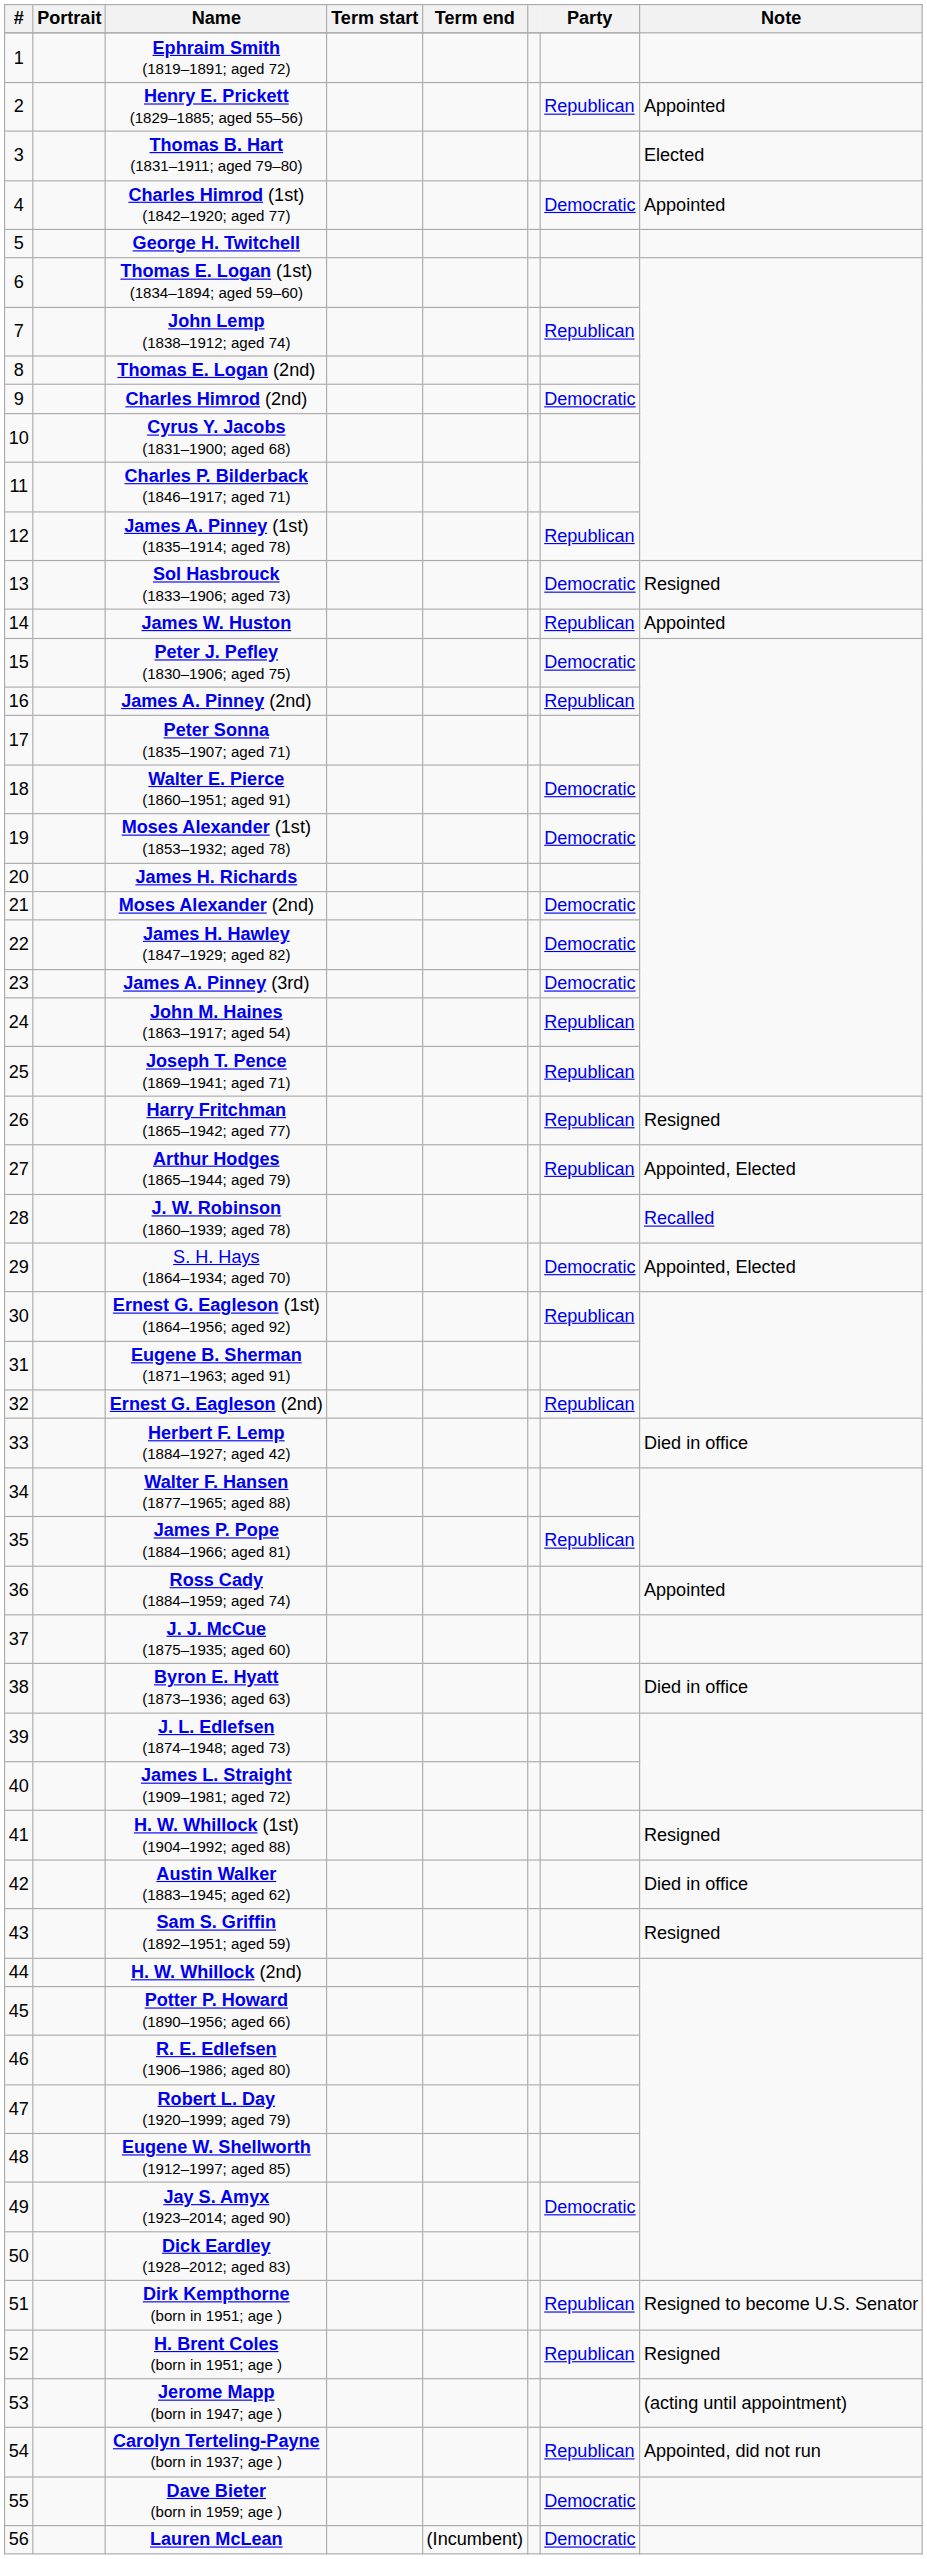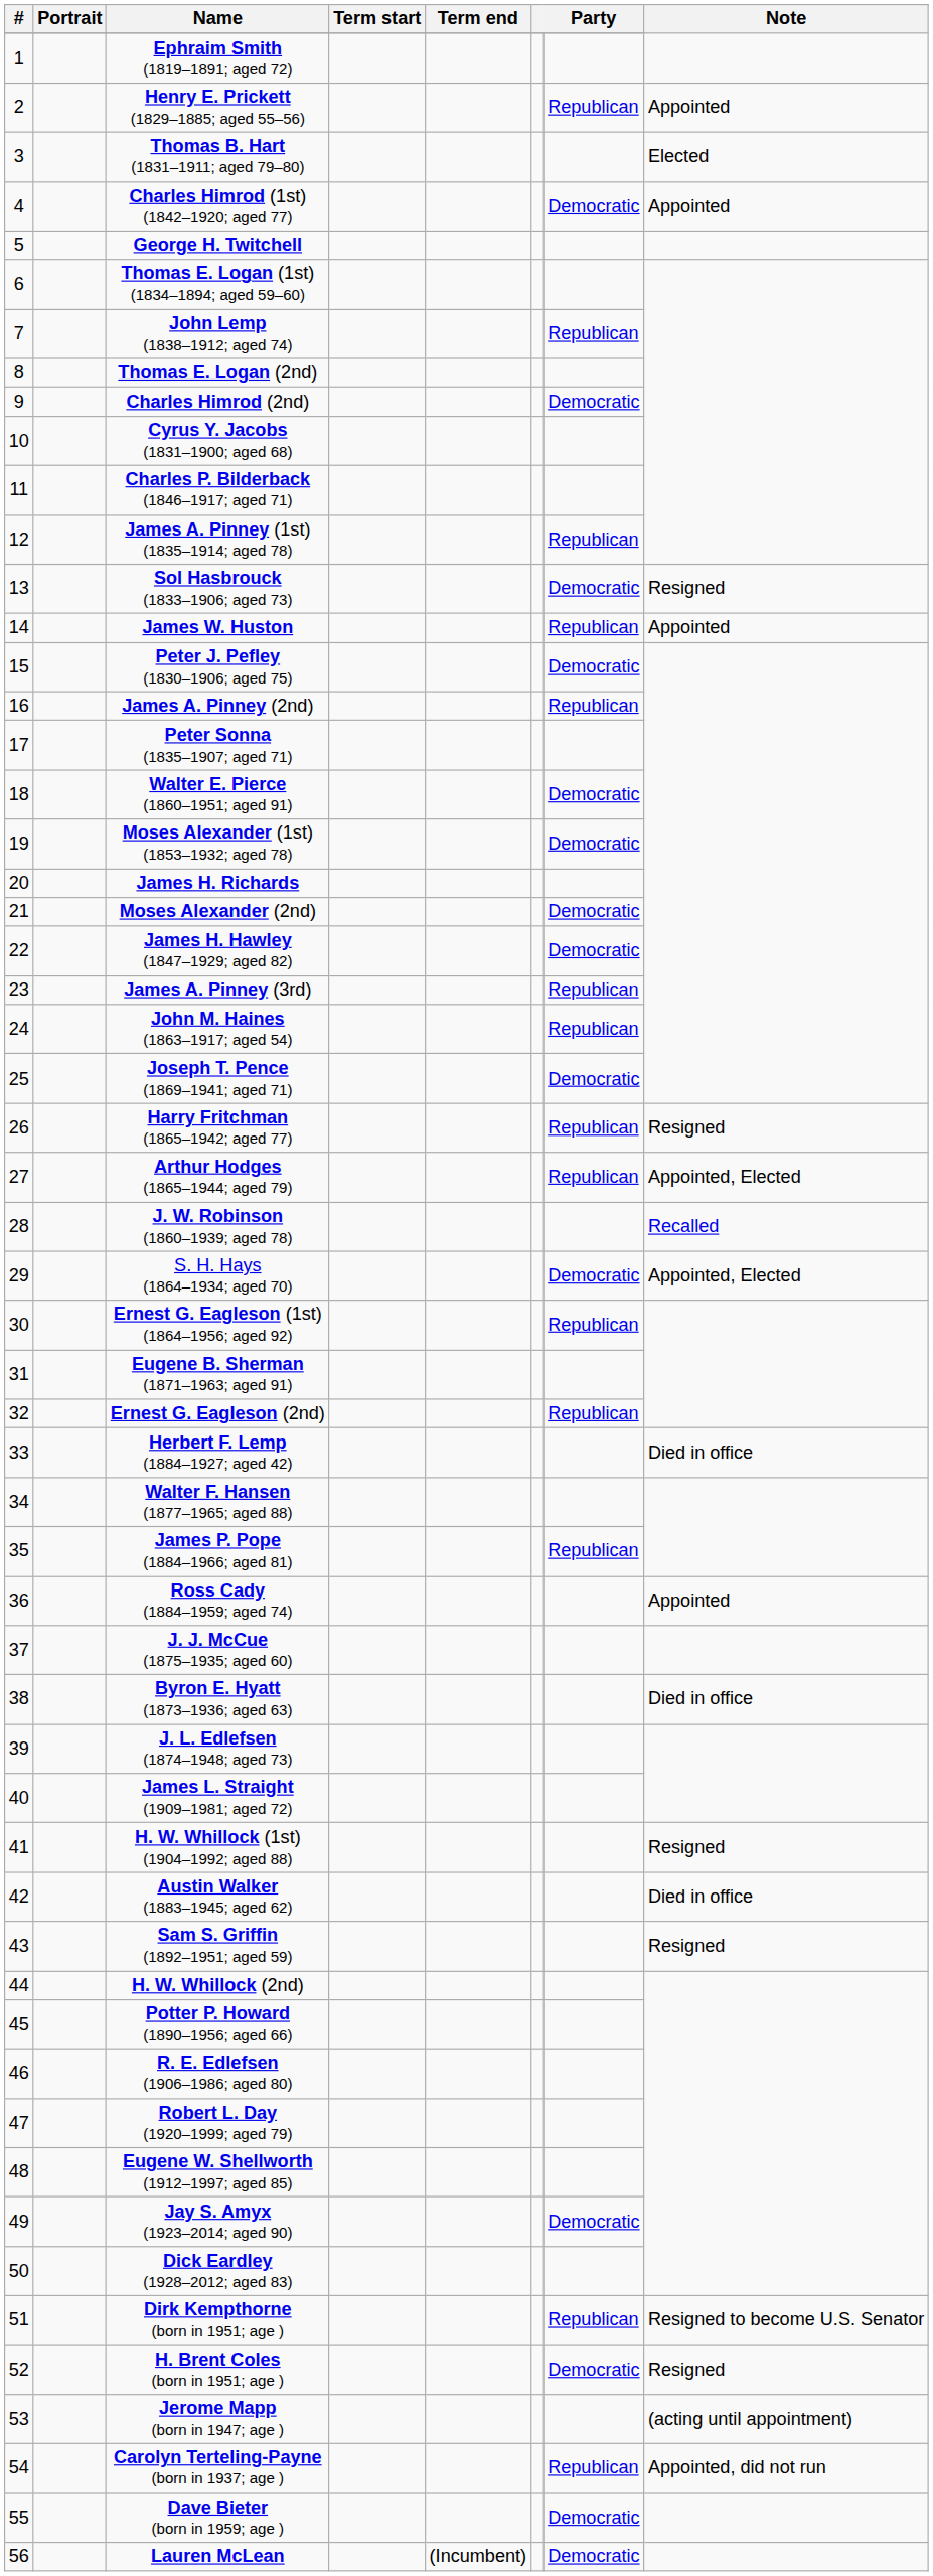James A. Pinney (3rd) | Party: Democratic -> Republican
Joseph T. Pence (1869–1941; aged 71) | Party: Republican -> Democratic
H. Brent Coles (born in 1951; age ) | Party: Republican -> Democratic
